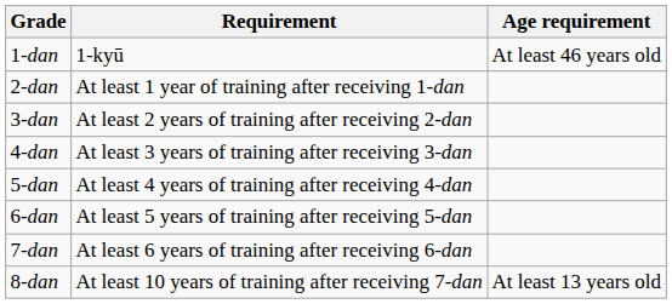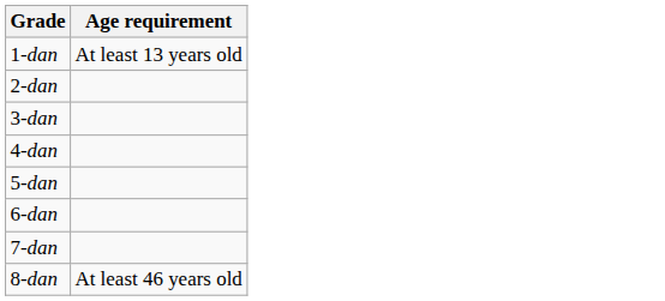- column: Requirement | 1-kyū | At least 1 year of training after receiving 1-dan | At least 2 years of training after receiving 2-dan | At least 3 years of training after receiving 3-dan | At least 4 years of training after receiving 4-dan | At least 5 years of training after receiving 5-dan | At least 6 years of training after receiving 6-dan | At least 10 years of training after receiving 7-dan
1-dan | Age requirement: At least 46 years old -> At least 13 years old
8-dan | Age requirement: At least 13 years old -> At least 46 years old
